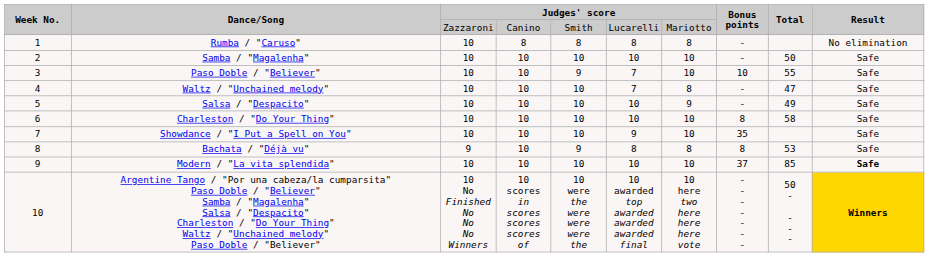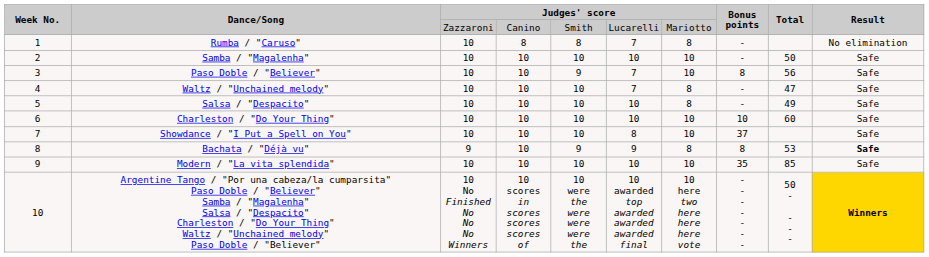Rumba / "Caruso" | column 6: 8 -> 7
Paso Doble / "Believer" | Bonus points: 10 -> 8
Paso Doble / "Believer" | Total: 55 -> 56
Salsa / "Despacito" | column 7: 9 -> 8
Charleston / "Do Your Thing" | Bonus points: 8 -> 10
Charleston / "Do Your Thing" | Total: 58 -> 60
Showdance / "I Put a Spell on You" | column 6: 9 -> 8
Showdance / "I Put a Spell on You" | Bonus points: 35 -> 37
Bachata / "Déjà vu" | column 6: 8 -> 9
Bachata / "Déjà vu" | Result: normal -> bold
Modern / "La vita splendida" | Bonus points: 37 -> 35
Modern / "La vita splendida" | Result: bold -> normal
